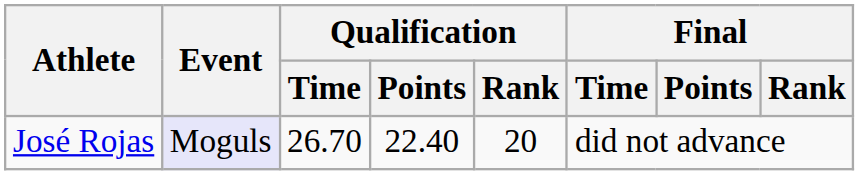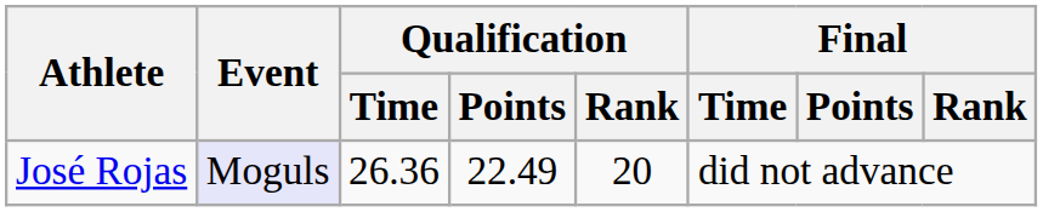José Rojas | Qualification / Time: 26.70 -> 26.36
José Rojas | Qualification / Points: 22.40 -> 22.49
